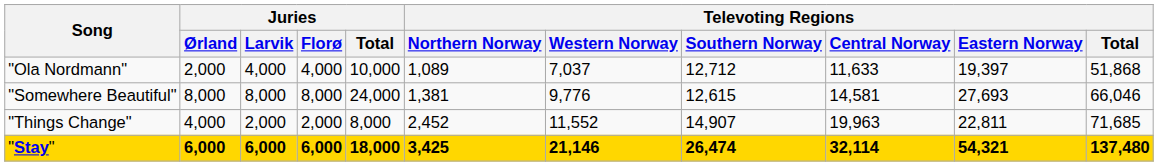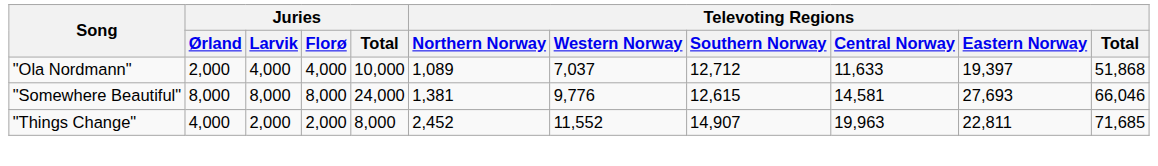- row: "Stay" | 6,000 | 6,000 | 6,000 | 18,000 | 3,425 | 21,146 | 26,474 | 32,114 | 54,321 | 137,480
